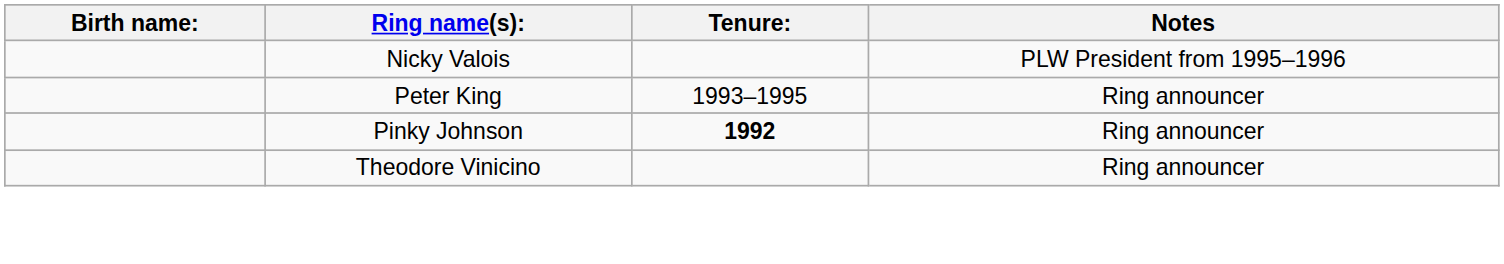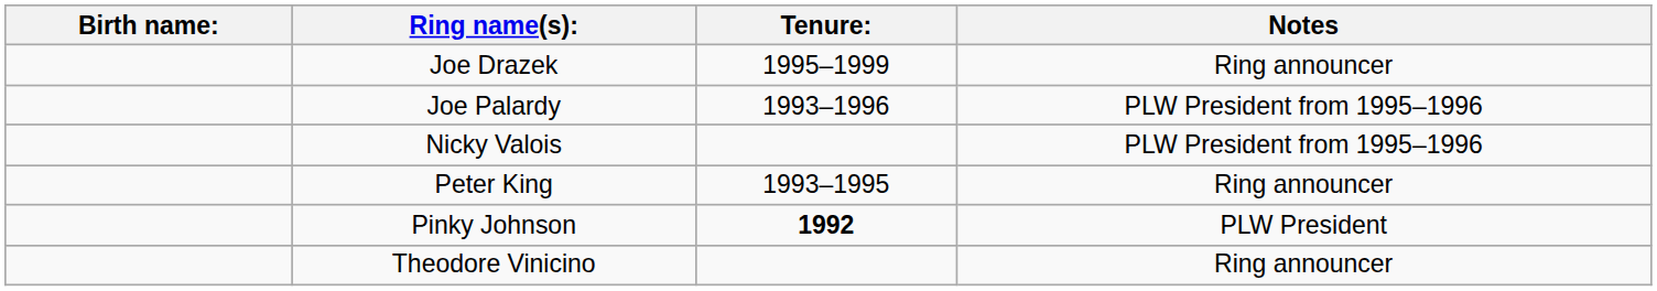+ row: Joe Drazek | 1995–1999 | Ring announcer
+ row: Joe Palardy | 1993–1996 | PLW President from 1995–1996
Pinky Johnson | Notes: Ring announcer -> PLW President
